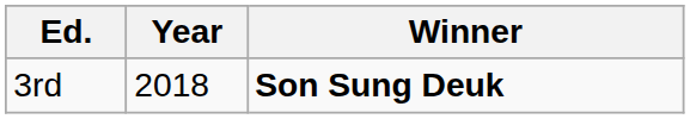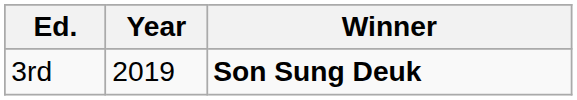3rd | Year: 2018 -> 2019
